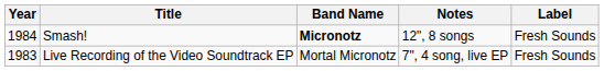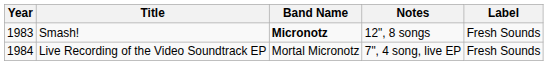Smash! | Year: 1984 -> 1983
Live Recording of the Video Soundtrack EP | Year: 1983 -> 1984
